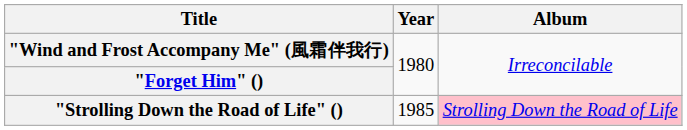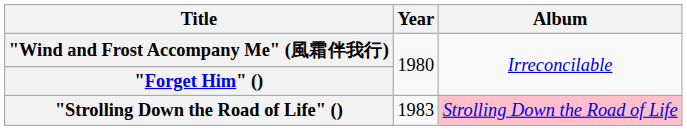"Strolling Down the Road of Life" () | Year: 1985 -> 1983
